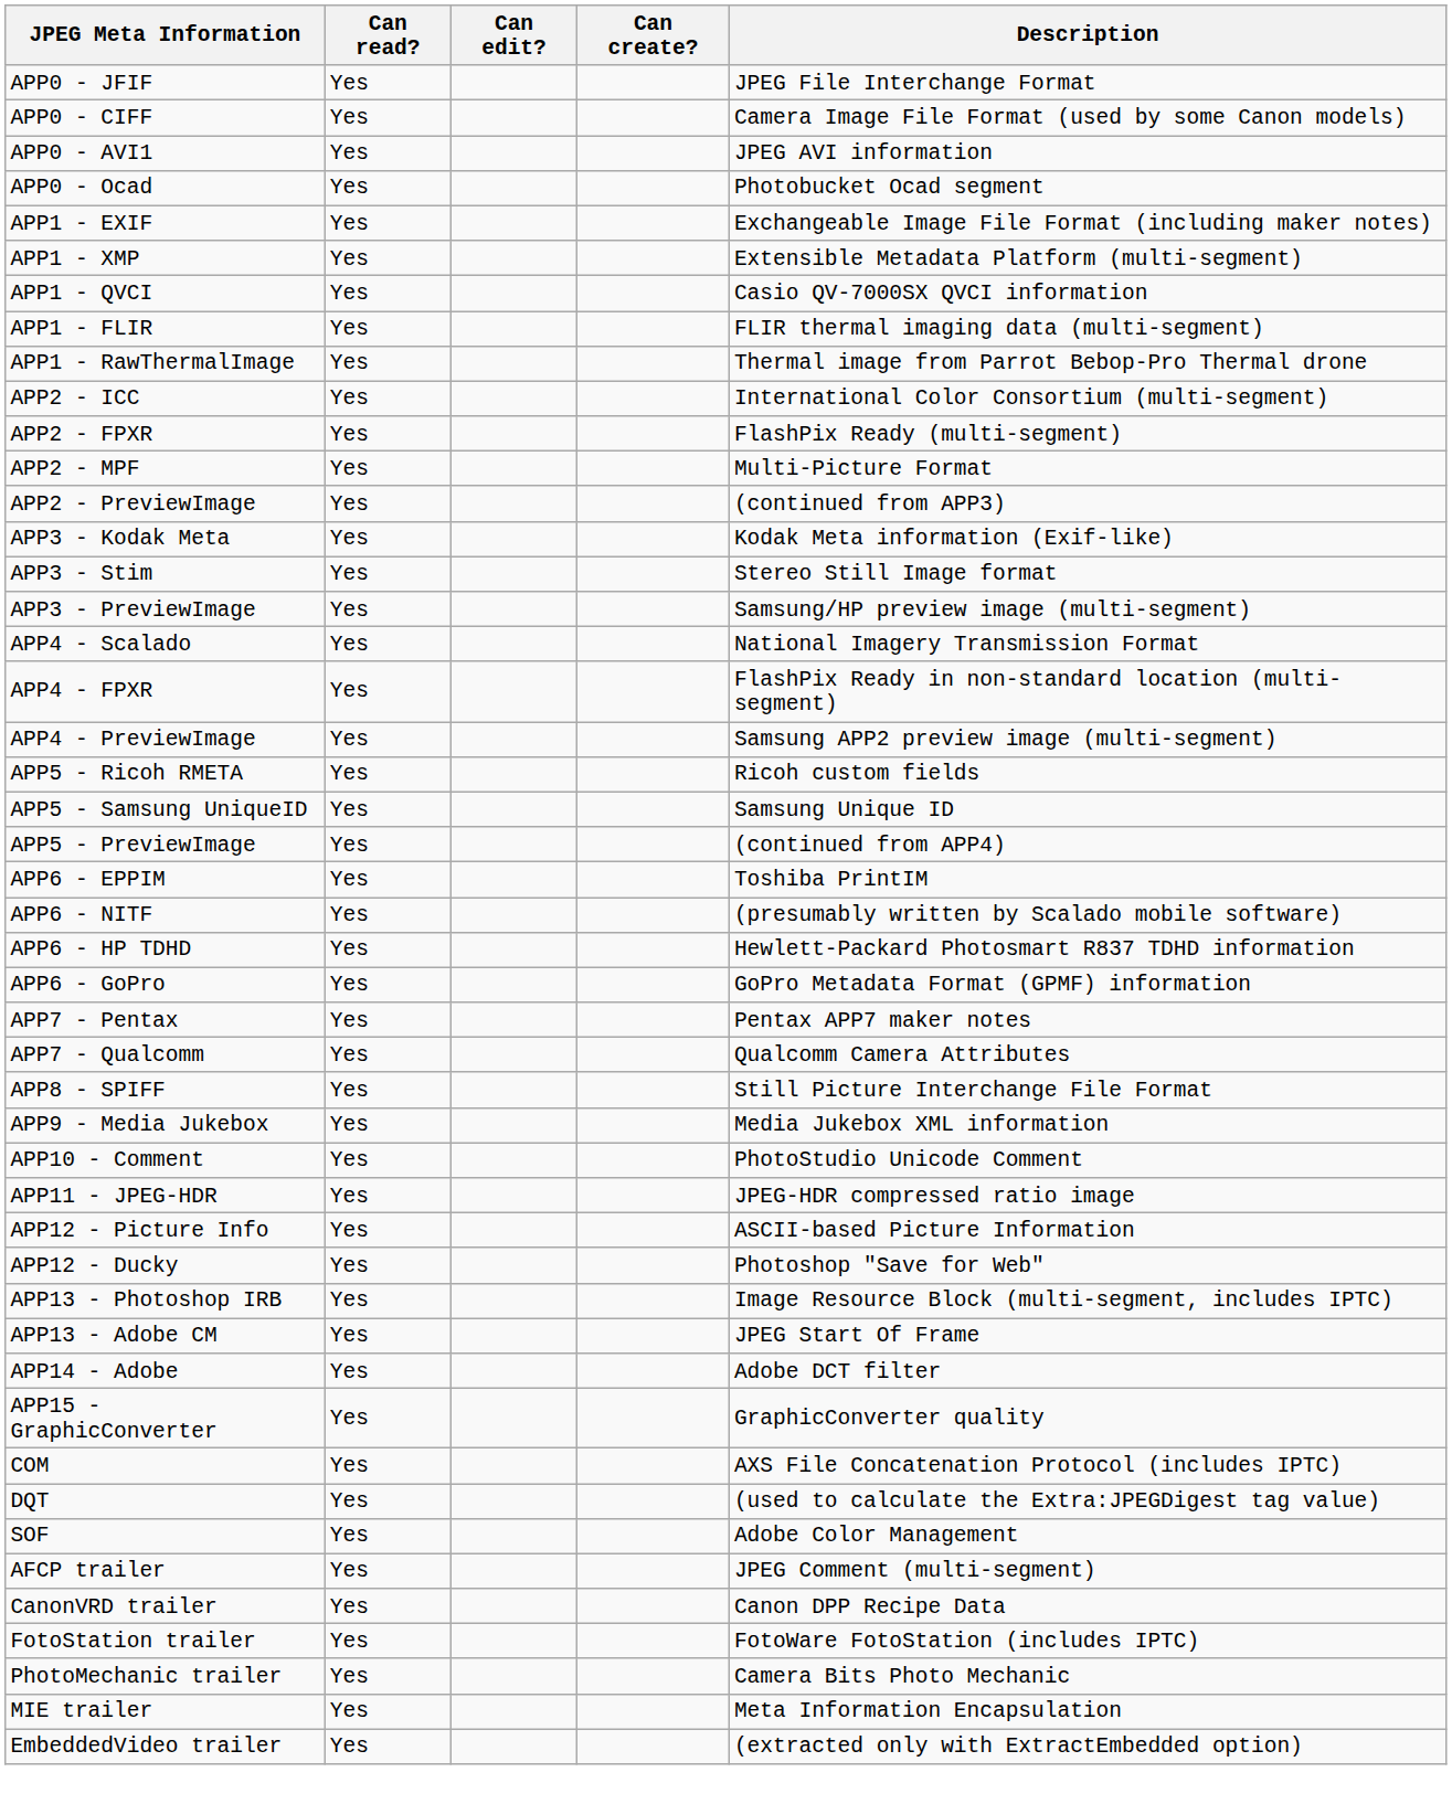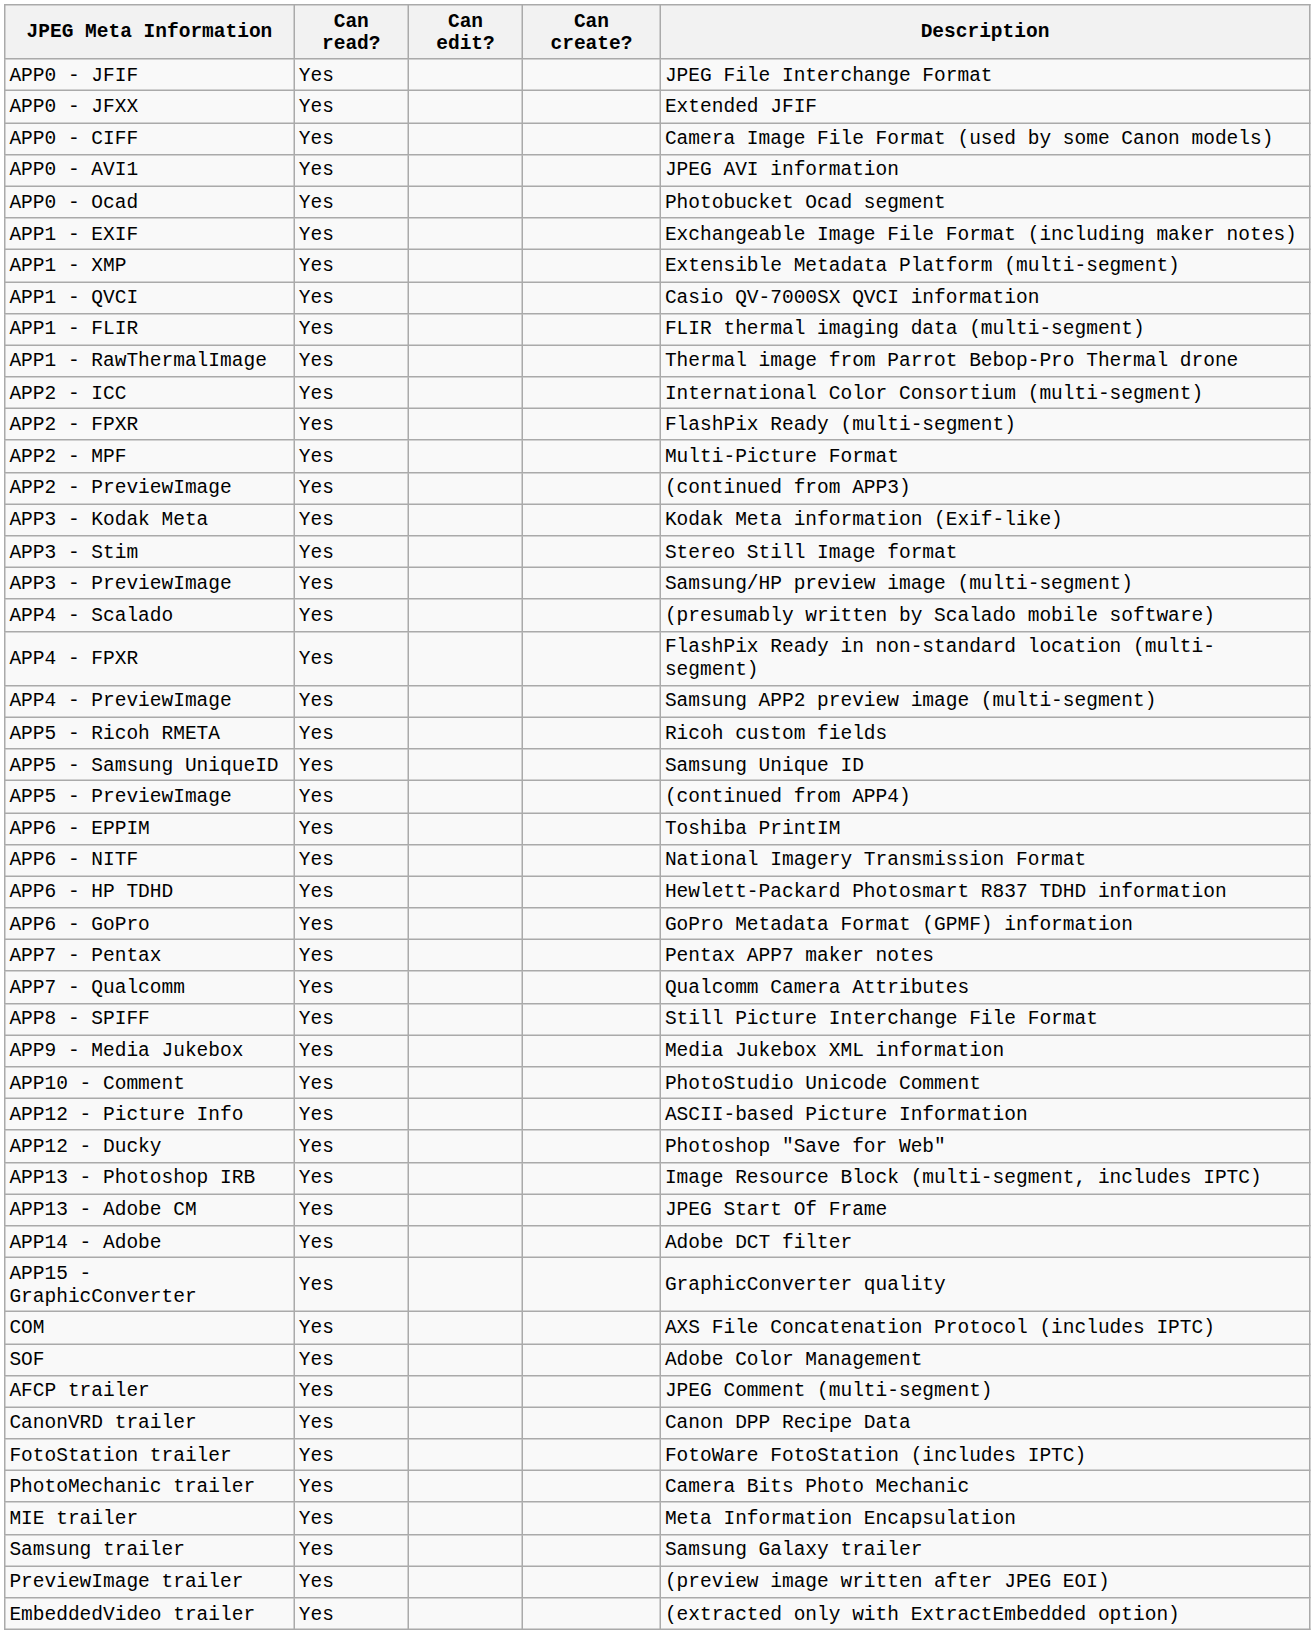+ row: APP0 - JFXX | Yes | Extended JFIF
APP4 - Scalado | Description: National Imagery Transmission Format -> (presumably written by Scalado mobile software)
APP6 - NITF | Description: (presumably written by Scalado mobile software) -> National Imagery Transmission Format
- row: APP11 - JPEG-HDR | Yes | JPEG-HDR compressed ratio image
- row: DQT | Yes | (used to calculate the Extra:JPEGDigest tag value)
+ row: Samsung trailer | Yes | Samsung Galaxy trailer
+ row: PreviewImage trailer | Yes | (preview image written after JPEG EOI)
